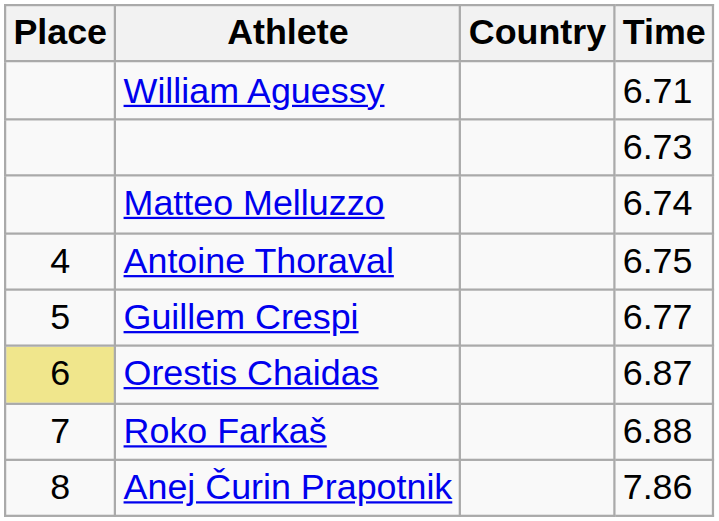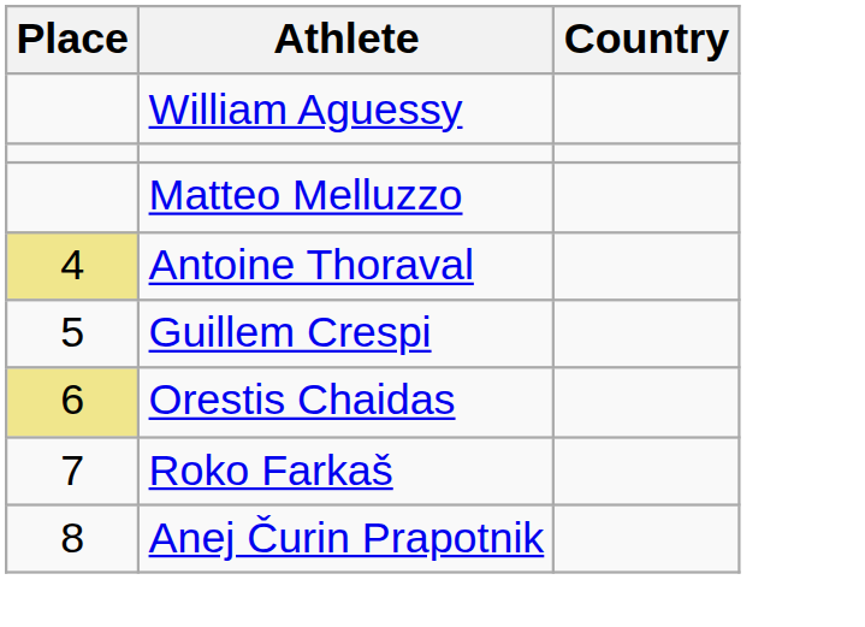- column: Time | 6.71 | 6.73 | 6.74 | 6.75 | 6.77 | 6.87 | 6.88 | 7.86
Antoine Thoraval | Place: no background -> khaki background
